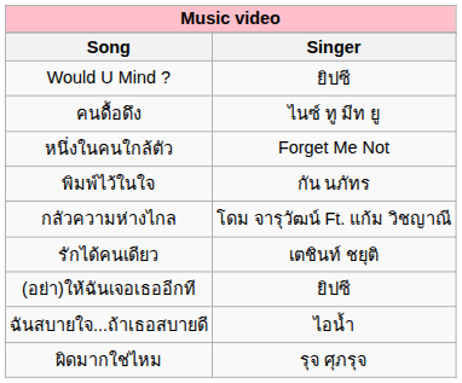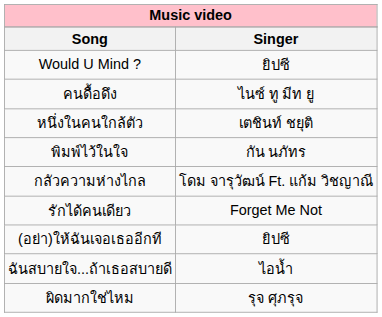หนึ่งในคนใกล้ตัว | Singer: Forget Me Not -> เตชินท์ ชยุติ
รักได้คนเดียว | Singer: เตชินท์ ชยุติ -> Forget Me Not
